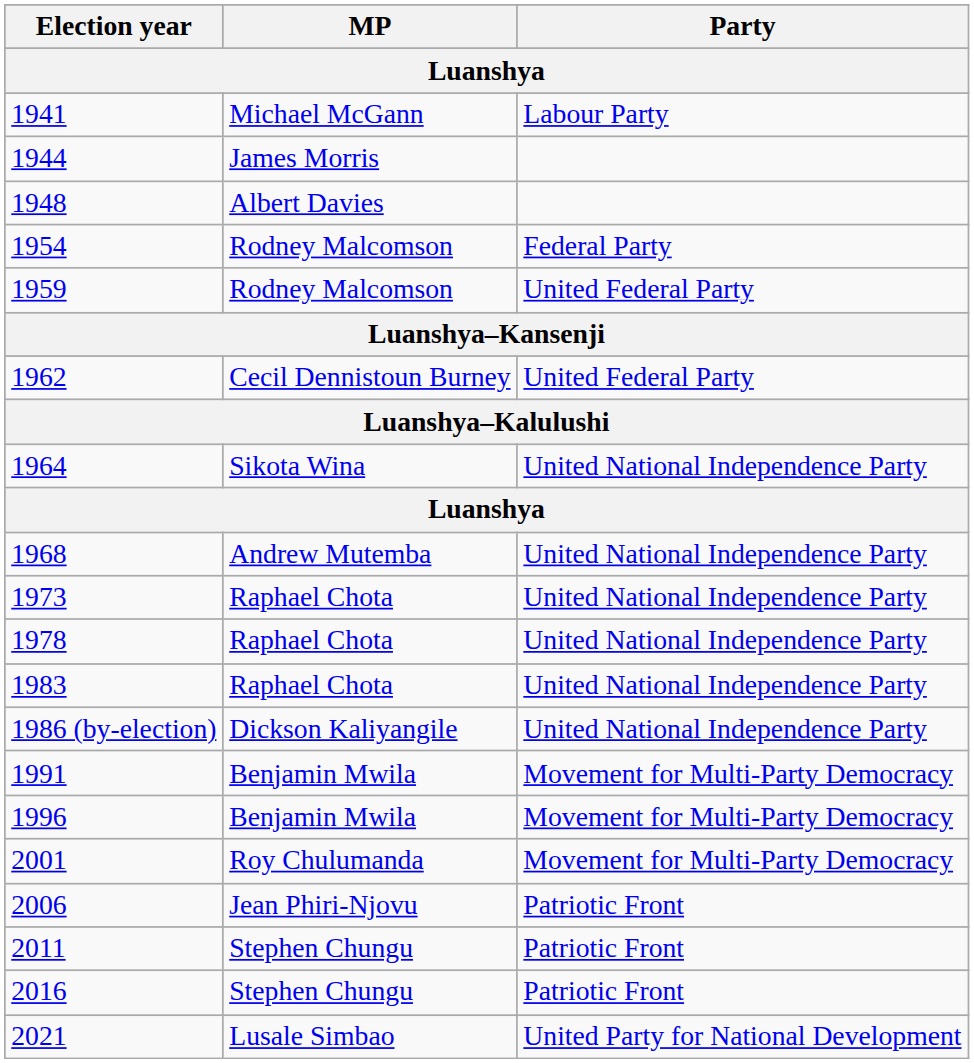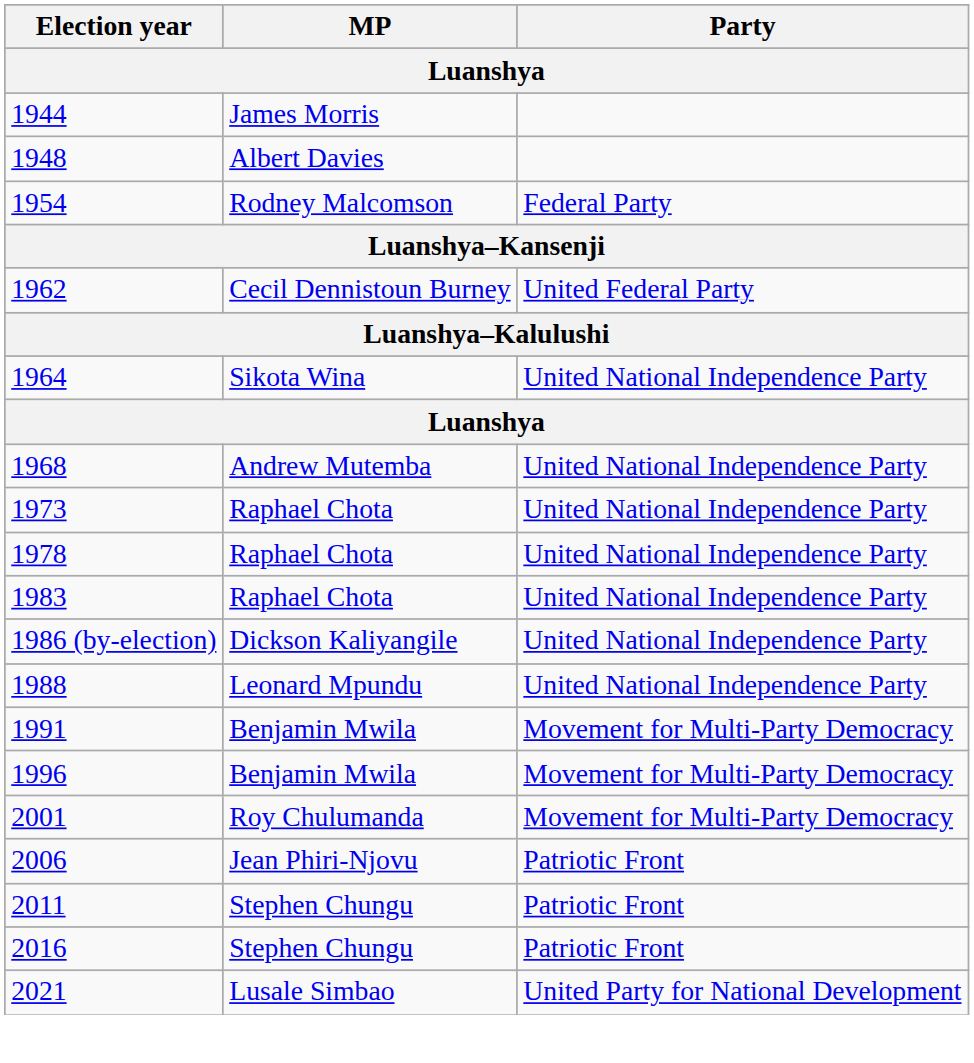- row: 1941 | Michael McGann | Labour Party
- row: 1959 | Rodney Malcomson | United Federal Party
+ row: 1988 | Leonard Mpundu | United National Independence Party
